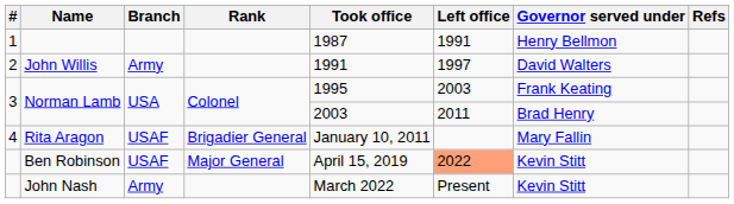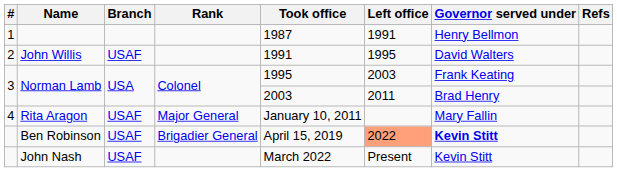John Willis | Branch: Army -> USAF
John Willis | Left office: 1997 -> 1995
Rita Aragon | Rank: Brigadier General -> Major General
Ben Robinson | Rank: Major General -> Brigadier General
Ben Robinson | Governor served under: normal -> bold
John Nash | Branch: Army -> USAF
